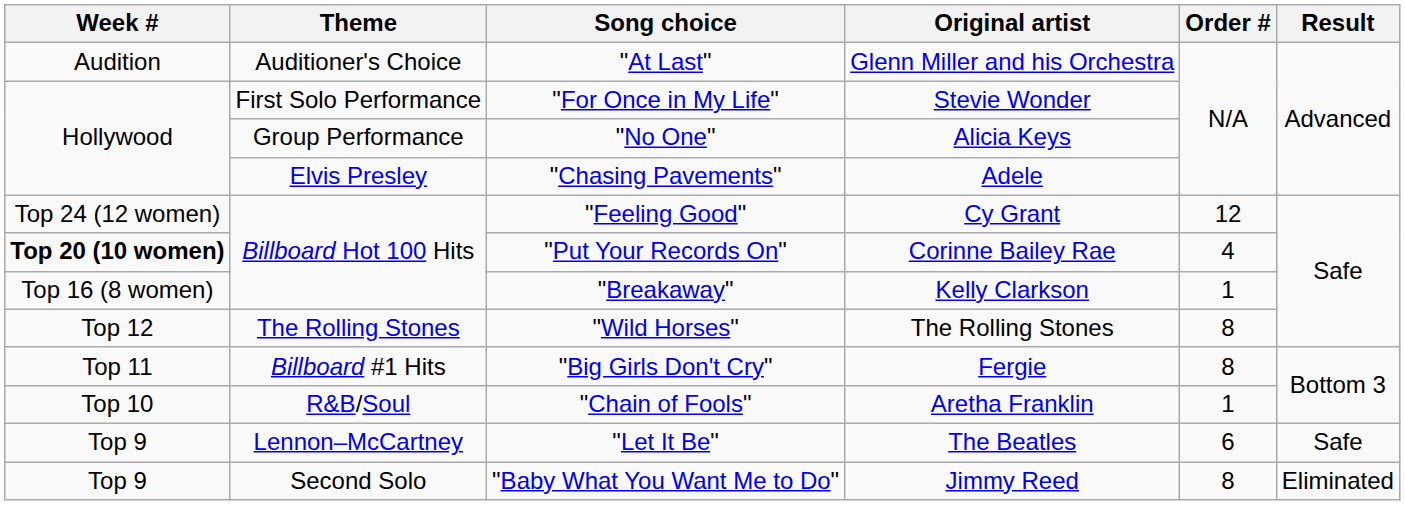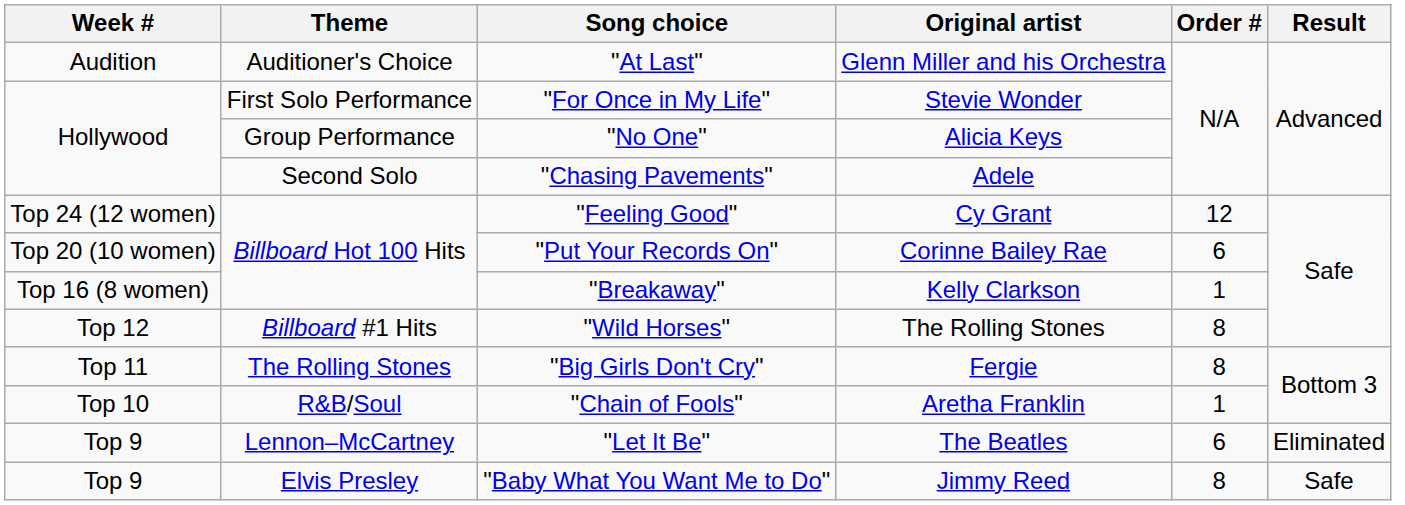"Chasing Pavements" | Theme: Elvis Presley -> Second Solo
"Put Your Records On" | Week #: bold -> normal
"Put Your Records On" | Order #: 4 -> 6
"Wild Horses" | Theme: The Rolling Stones -> Billboard #1 Hits
"Big Girls Don't Cry" | Theme: Billboard #1 Hits -> The Rolling Stones
"Let It Be" | Result: Safe -> Eliminated
"Baby What You Want Me to Do" | Theme: Second Solo -> Elvis Presley
"Baby What You Want Me to Do" | Result: Eliminated -> Safe
